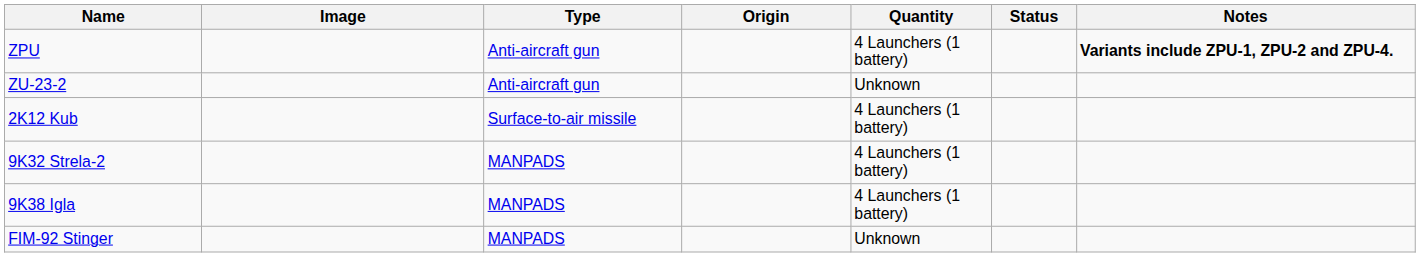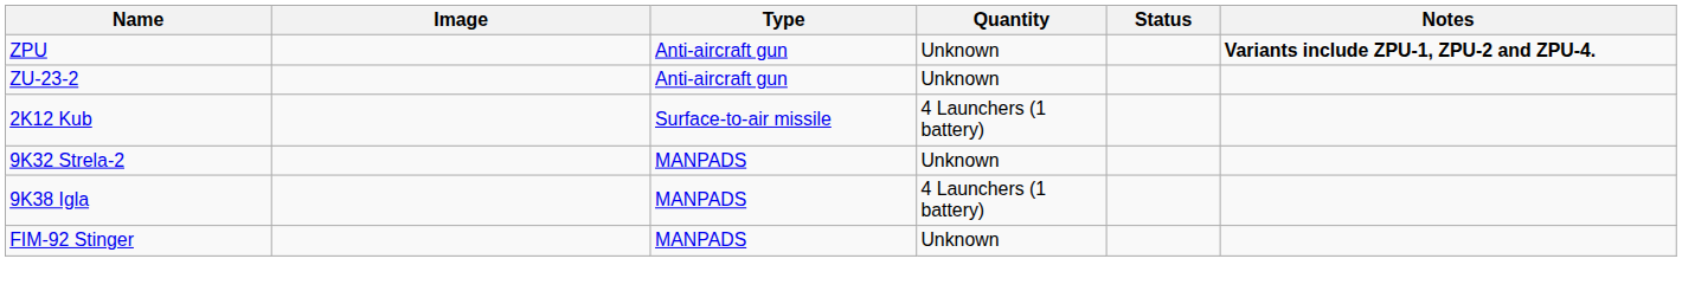- column: Origin
ZPU | Quantity: 4 Launchers (1 battery) -> Unknown
9K32 Strela-2 | Quantity: 4 Launchers (1 battery) -> Unknown
